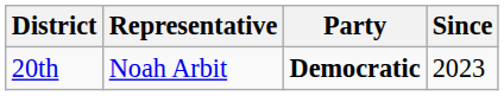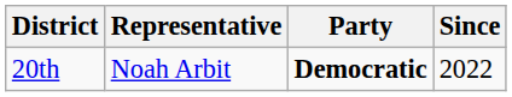20th | Since: 2023 -> 2022
